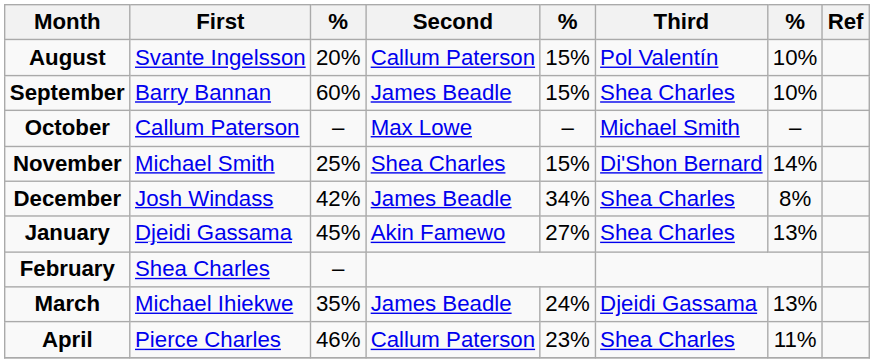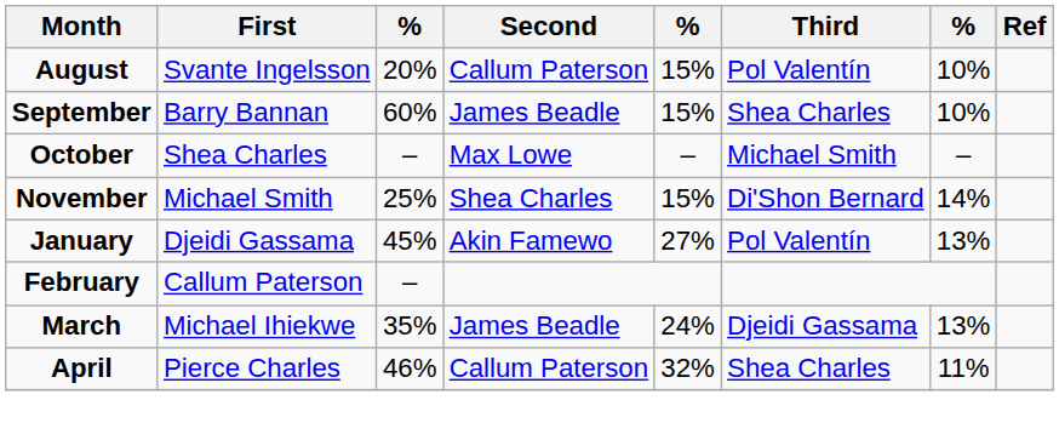October | First: Callum Paterson -> Shea Charles
- row: December | Josh Windass | 42% | James Beadle | 34% | Shea Charles | 8%
January | Third: Shea Charles -> Pol Valentín
February | First: Shea Charles -> Callum Paterson
April | column 5: 23% -> 32%
